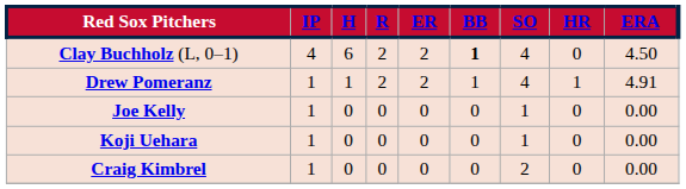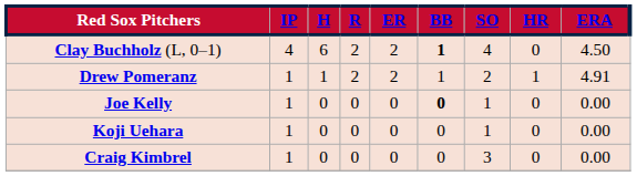Drew Pomeranz | SO: 4 -> 2
Joe Kelly | BB: normal -> bold
Craig Kimbrel | SO: 2 -> 3
